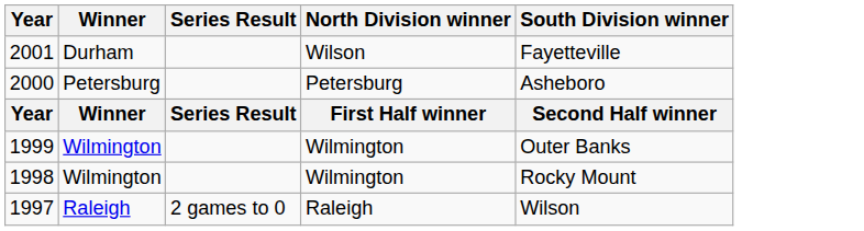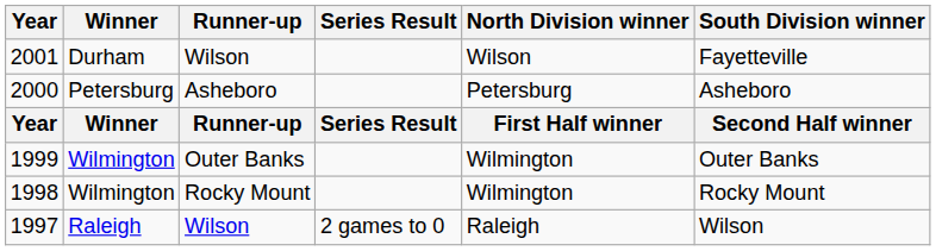+ column: Runner-up | Wilson | Asheboro | Runner-up | Outer Banks | Rocky Mount | Wilson
